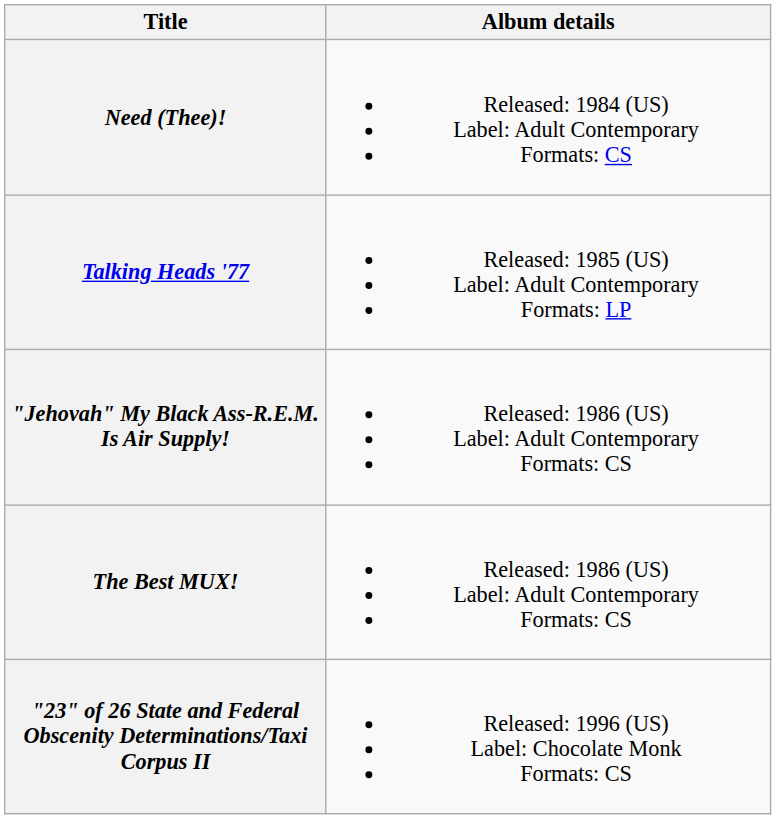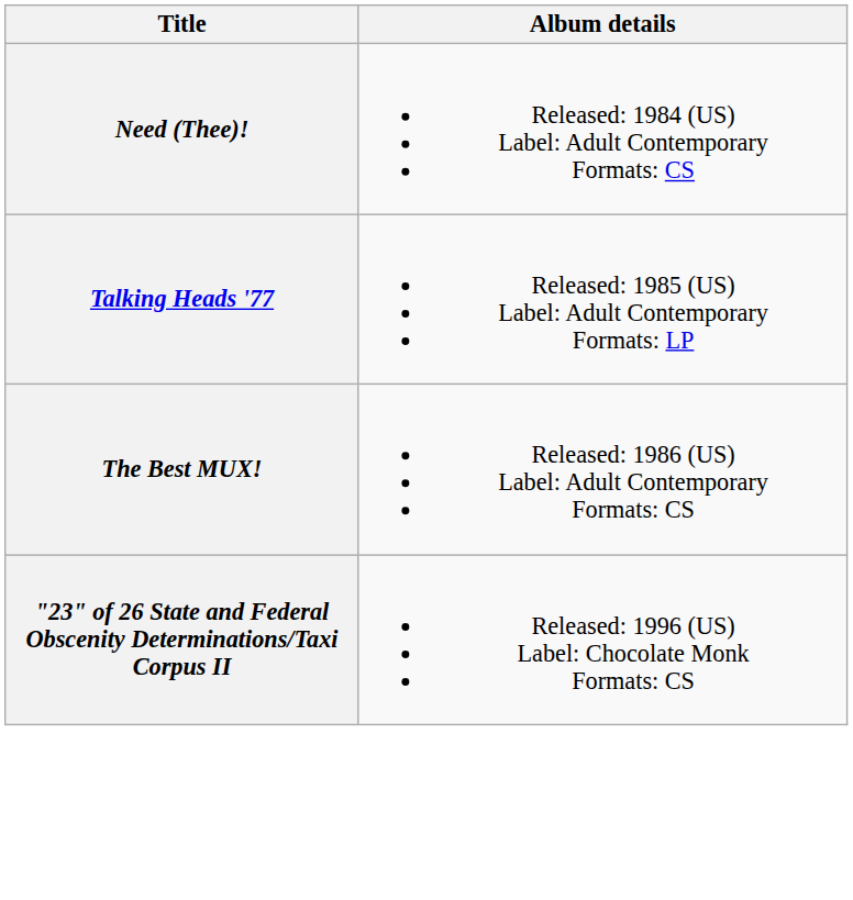- row: "Jehovah" My Black Ass-R.E.M. Is Air Supply! | Released: 1986 (US) Label: Adult Contemporary Formats: CS
